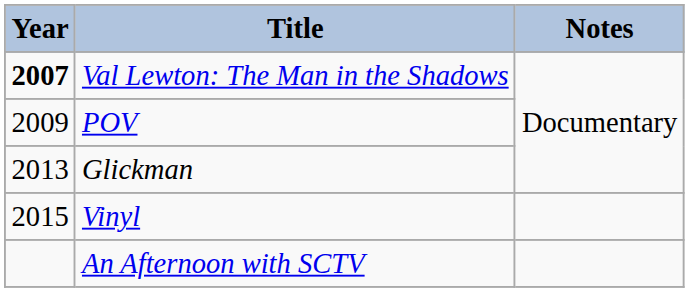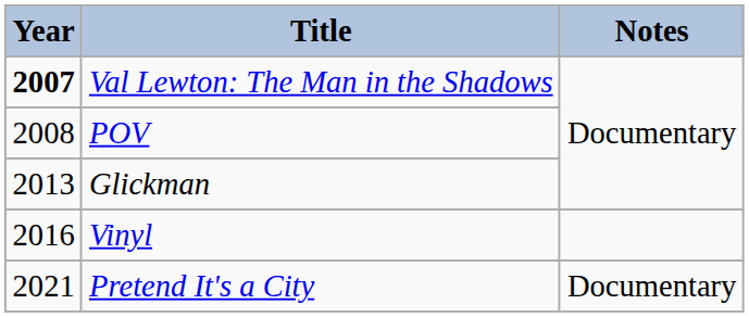POV | Year: 2009 -> 2008
Vinyl | Year: 2015 -> 2016
+ row: 2021 | Pretend It's a City | Documentary
- row: An Afternoon with SCTV
